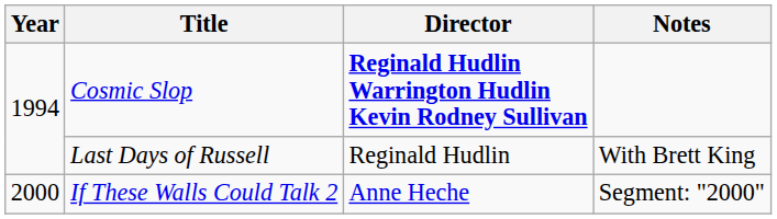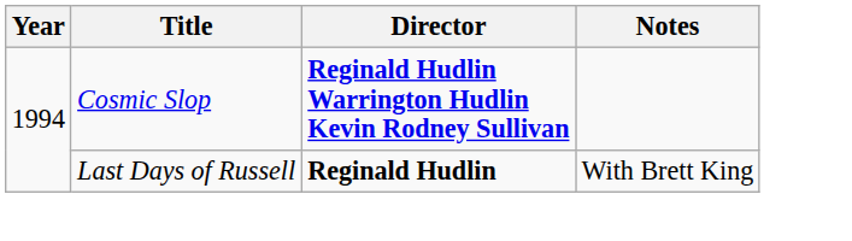Last Days of Russell | Director: normal -> bold
- row: 2000 | If These Walls Could Talk 2 | Anne Heche | Segment: "2000"
